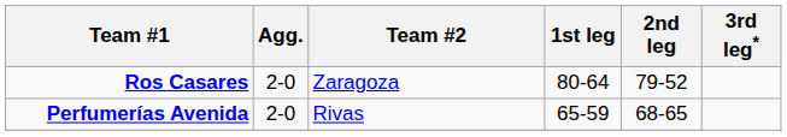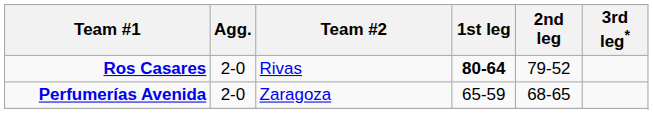Ros Casares | Team #2: Zaragoza -> Rivas
Ros Casares | 1st leg: normal -> bold
Perfumerías Avenida | Team #2: Rivas -> Zaragoza
